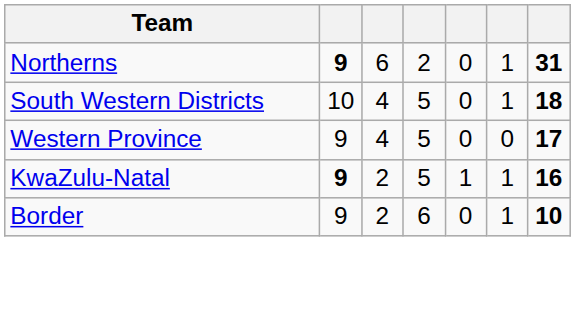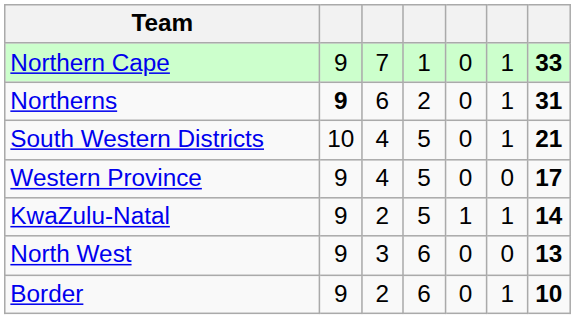+ row: Northern Cape | 9 | 7 | 1 | 0 | 1 | 33
South Western Districts | column 7: 18 -> 21
KwaZulu-Natal | column 2: bold -> normal
KwaZulu-Natal | column 7: 16 -> 14
+ row: North West | 9 | 3 | 6 | 0 | 0 | 13
